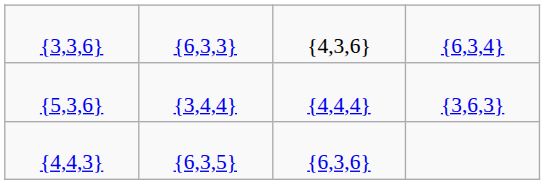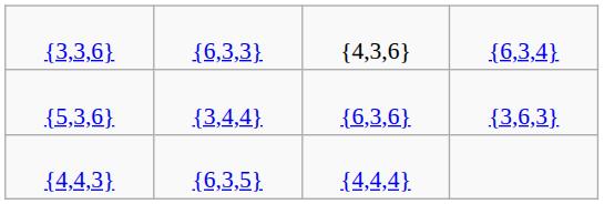{5,3,6} | column 3: {4,4,4} -> {6,3,6}
{4,4,3} | column 3: {6,3,6} -> {4,4,4}
